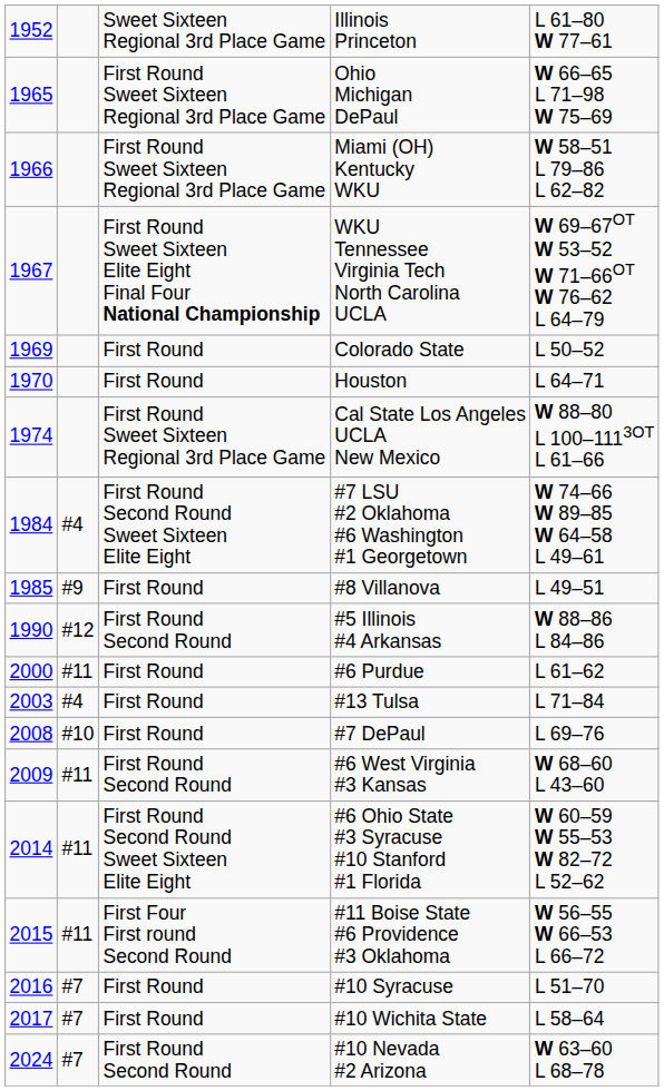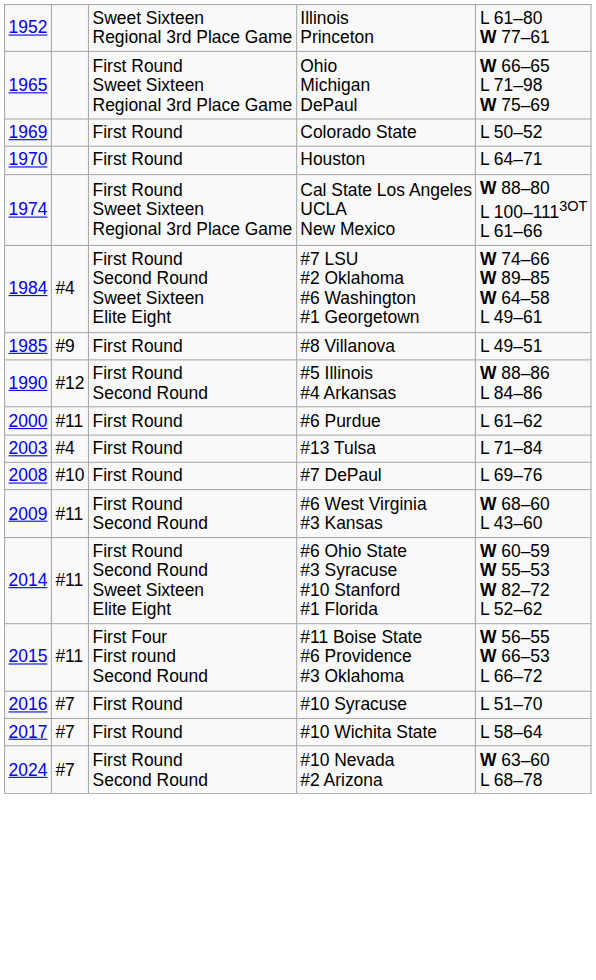- row: 1966 | First Round Sweet Sixteen Regional 3rd Place Game | Miami (OH) Kentucky WKU | W 58–51 L 79–86 L 62–82
- row: 1967 | First Round Sweet Sixteen Elite Eight Final Four National Championship | WKU Tennessee Virginia Tech North Carolina UCLA | W 69–67OT W 53–52 W 71–66OT W 76–62 L 64–79
